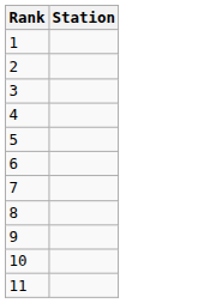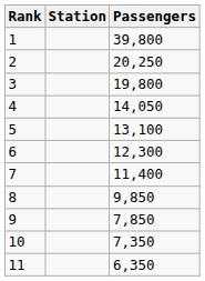+ column: Passengers | 39,800 | 20,250 | 19,800 | 14,050 | 13,100 | 12,300 | 11,400 | 9,850 | 7,850 | 7,350 | 6,350
